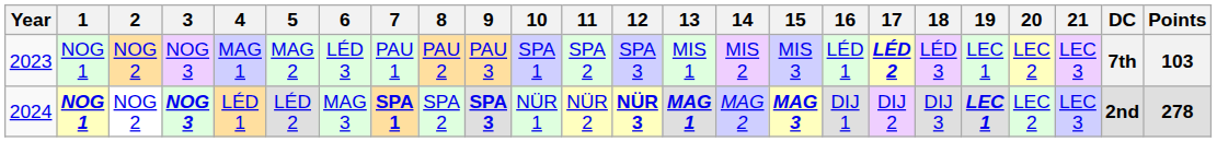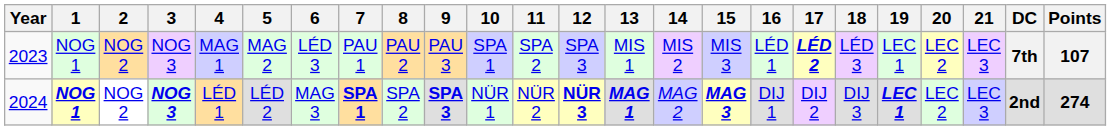2023 | Points: 103 -> 107
2024 | Points: 278 -> 274
